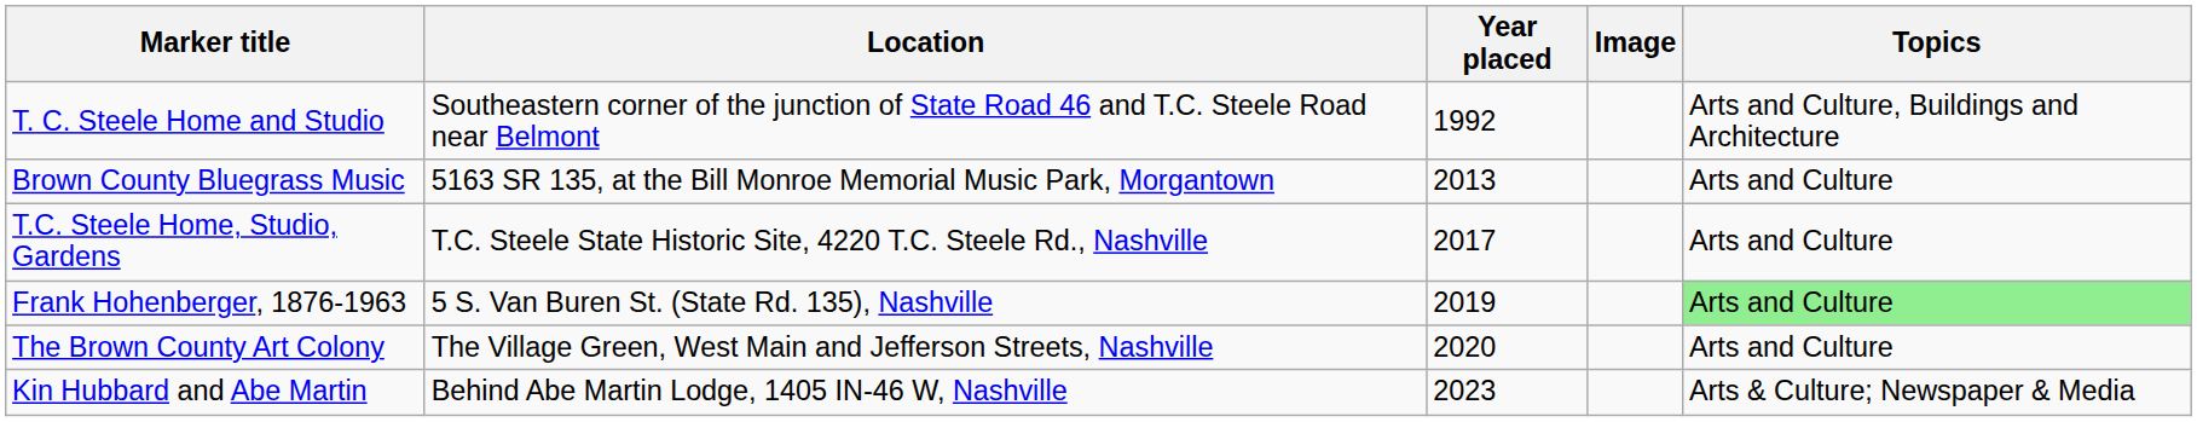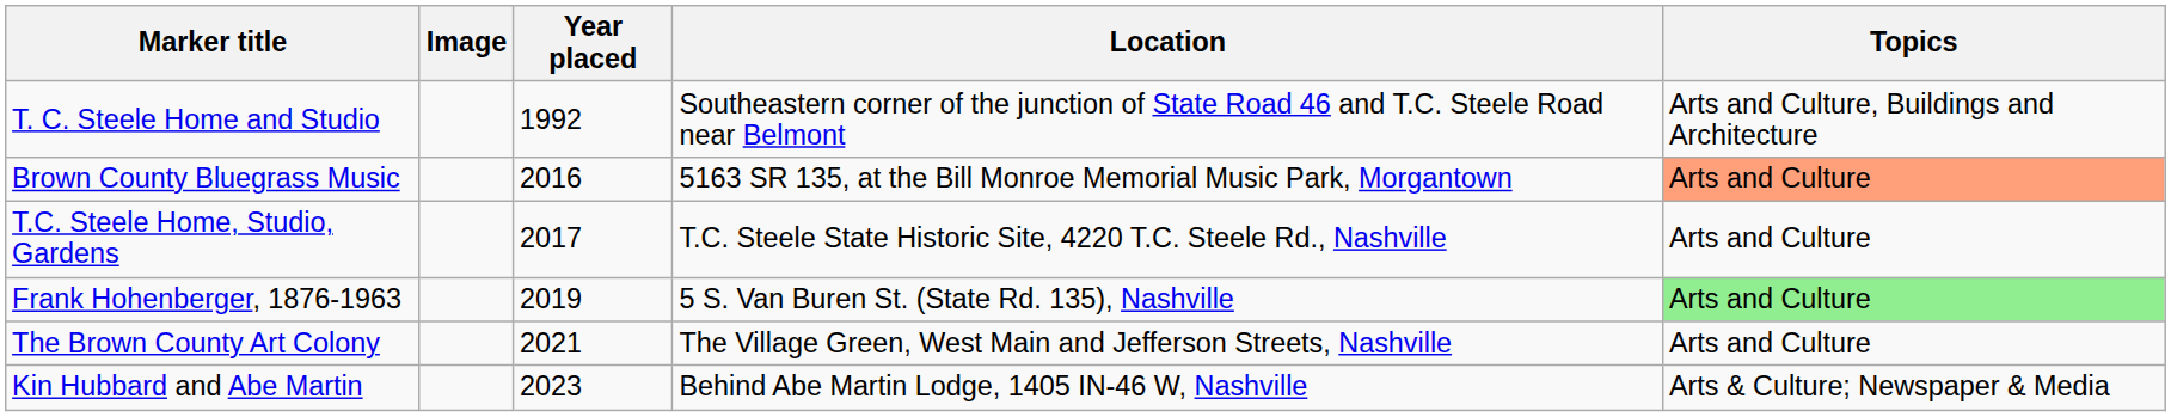columns swapped: Image <-> Location
Brown County Bluegrass Music | Year placed: 2013 -> 2016
Brown County Bluegrass Music | Topics: no background -> lightsalmon background
The Brown County Art Colony | Year placed: 2020 -> 2021
